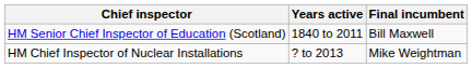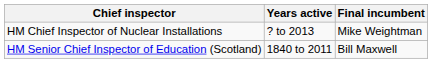rows swapped: HM Senior Chief Inspector of Education (Scotland) <-> HM Chief Inspector of Nuclear Installations
